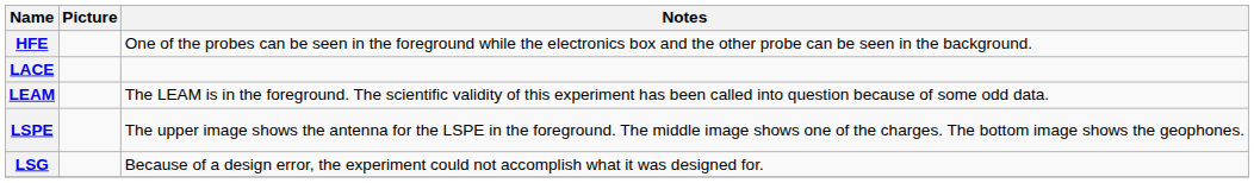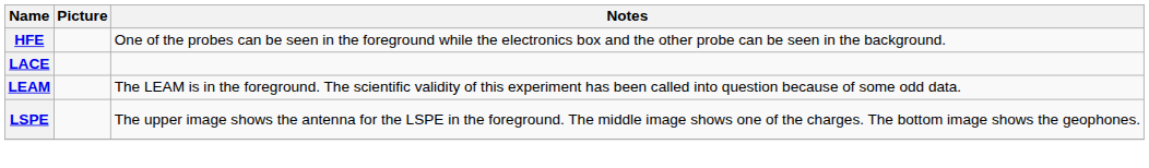- row: LSG | Because of a design error, the experiment could not accomplish what it was designed for.
